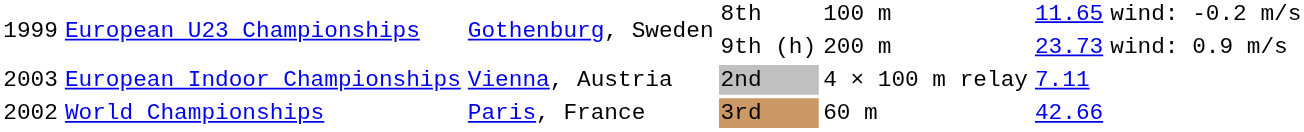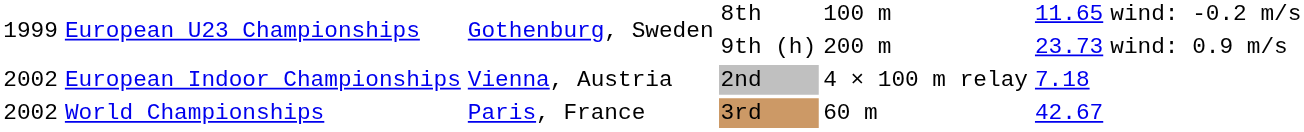European Indoor Championships | column 1: 2003 -> 2002
European Indoor Championships | column 6: 7.11 -> 7.18
World Championships | column 6: 42.66 -> 42.67
